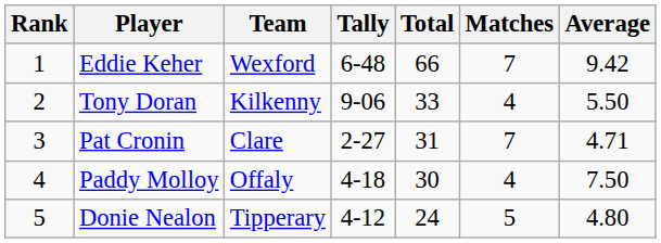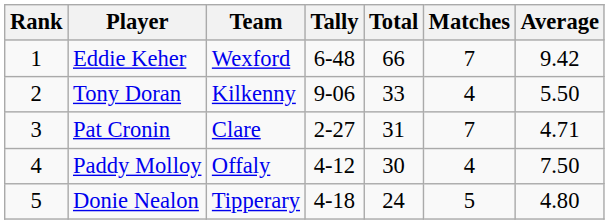Paddy Molloy | Tally: 4-18 -> 4-12
Donie Nealon | Tally: 4-12 -> 4-18
